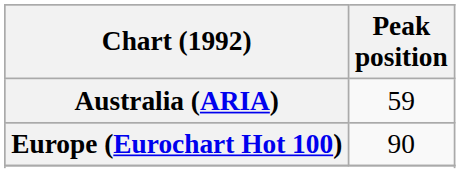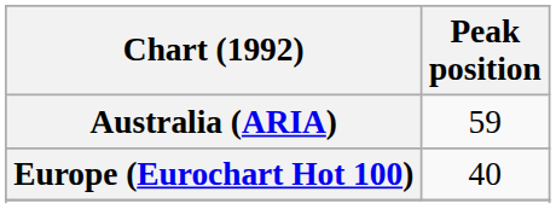Europe (Eurochart Hot 100) | Peak position: 90 -> 40
